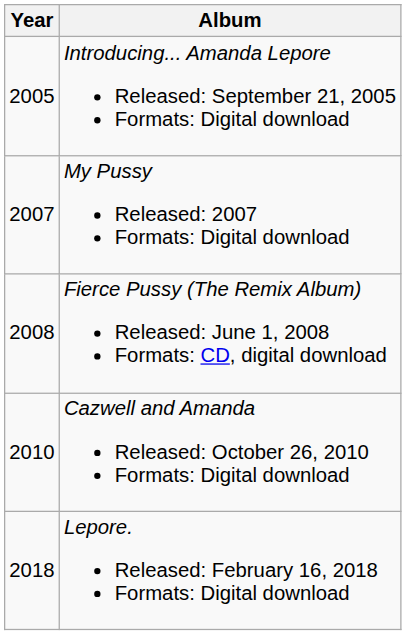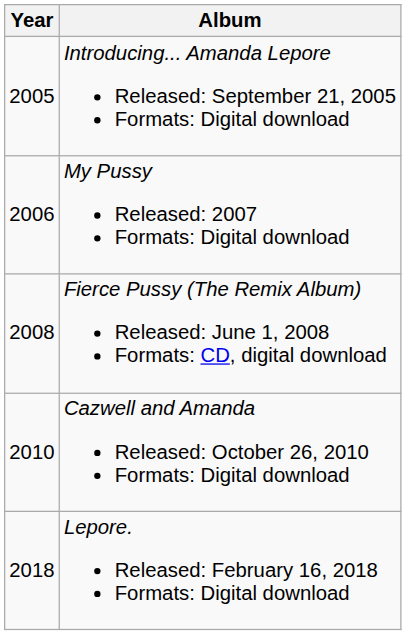My Pussy Released: 2007 Formats: Digital download | Year: 2007 -> 2006
